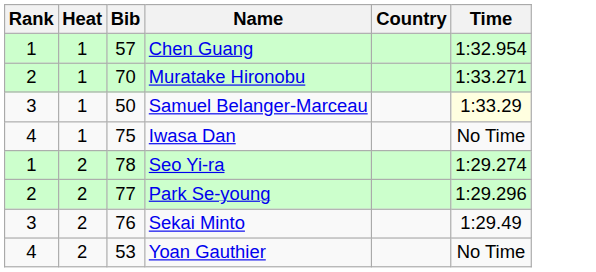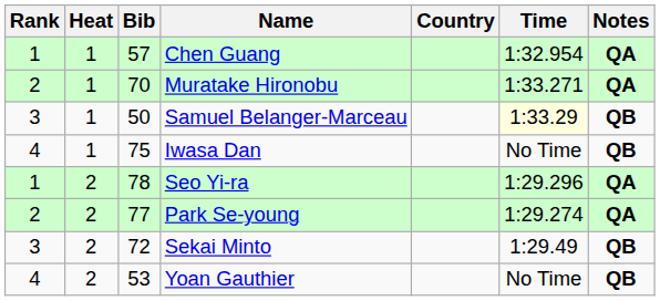+ column: Notes | QA | QA | QB | QB | QA | QA | QB | QB
Seo Yi-ra | Time: 1:29.274 -> 1:29.296
Park Se-young | Time: 1:29.296 -> 1:29.274
Sekai Minto | Bib: 76 -> 72
